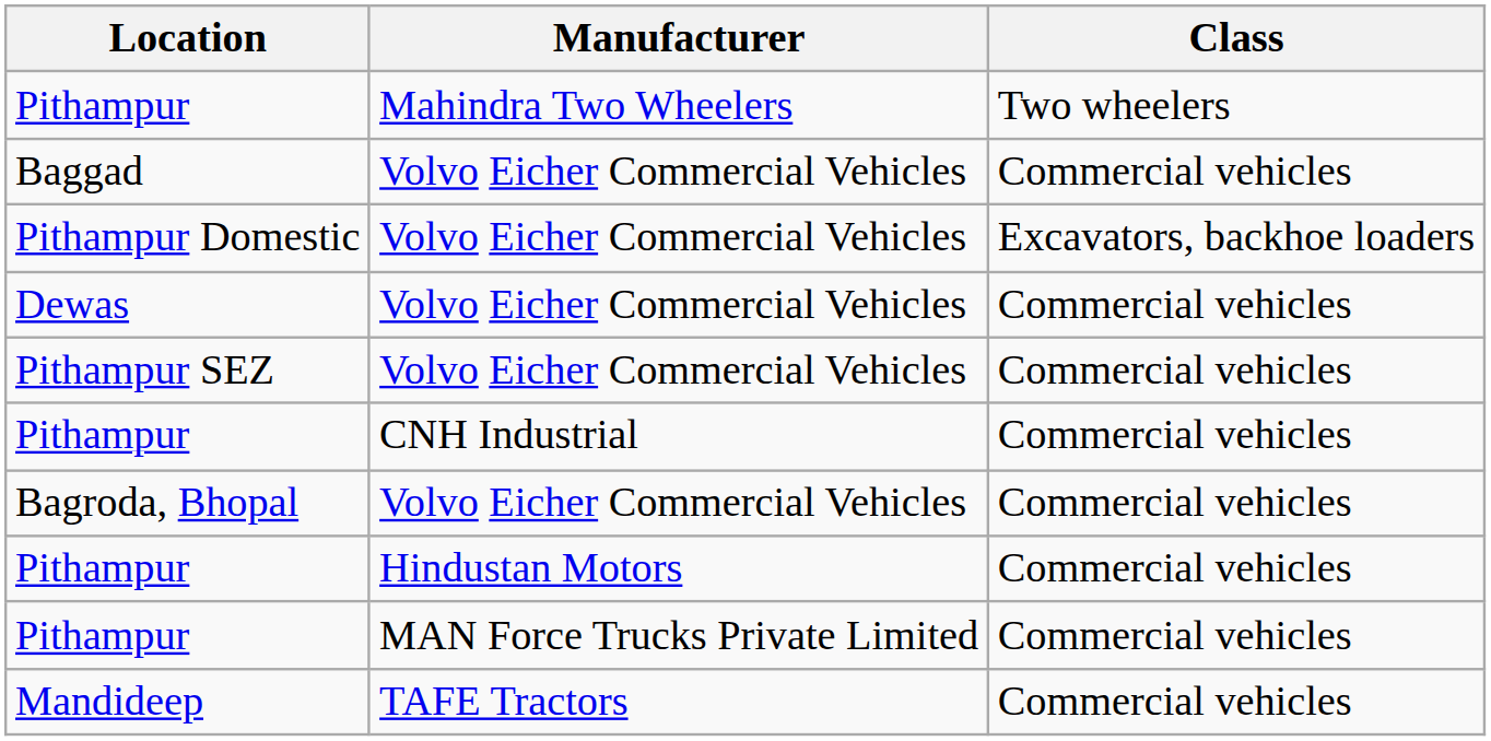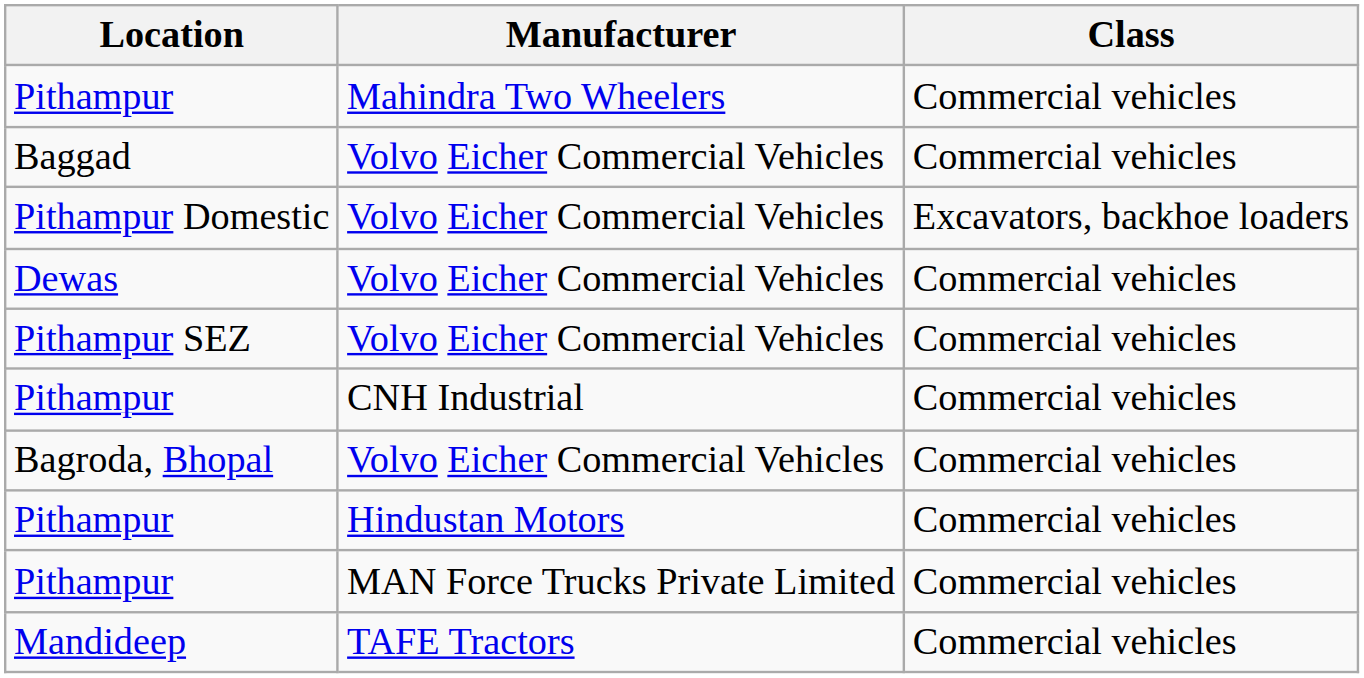Pithampur / Mahindra Two Wheelers | Class: Two wheelers -> Commercial vehicles
